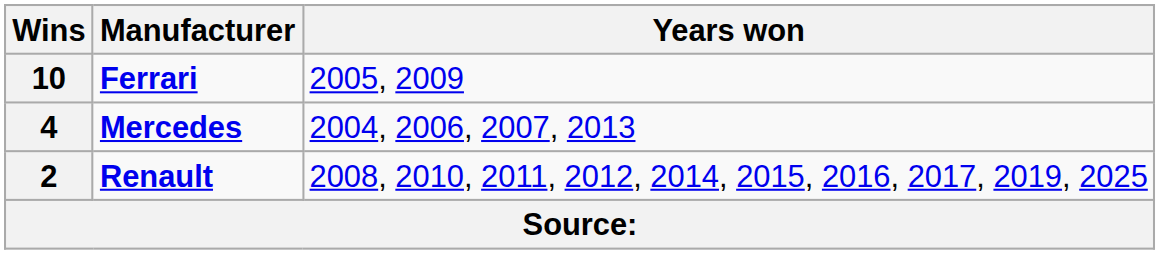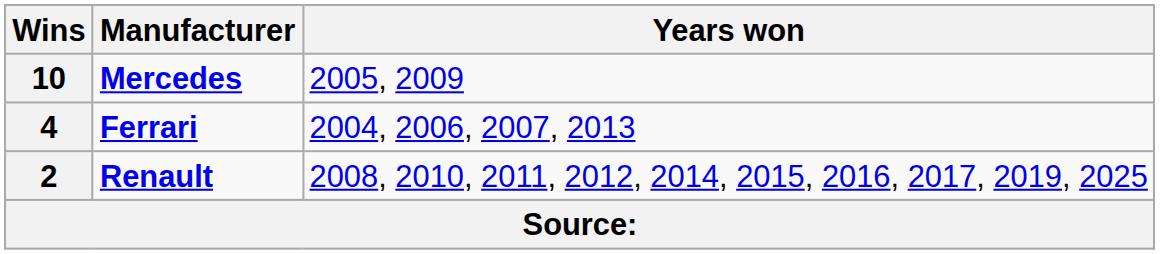10 | Manufacturer: Ferrari -> Mercedes
4 | Manufacturer: Mercedes -> Ferrari
